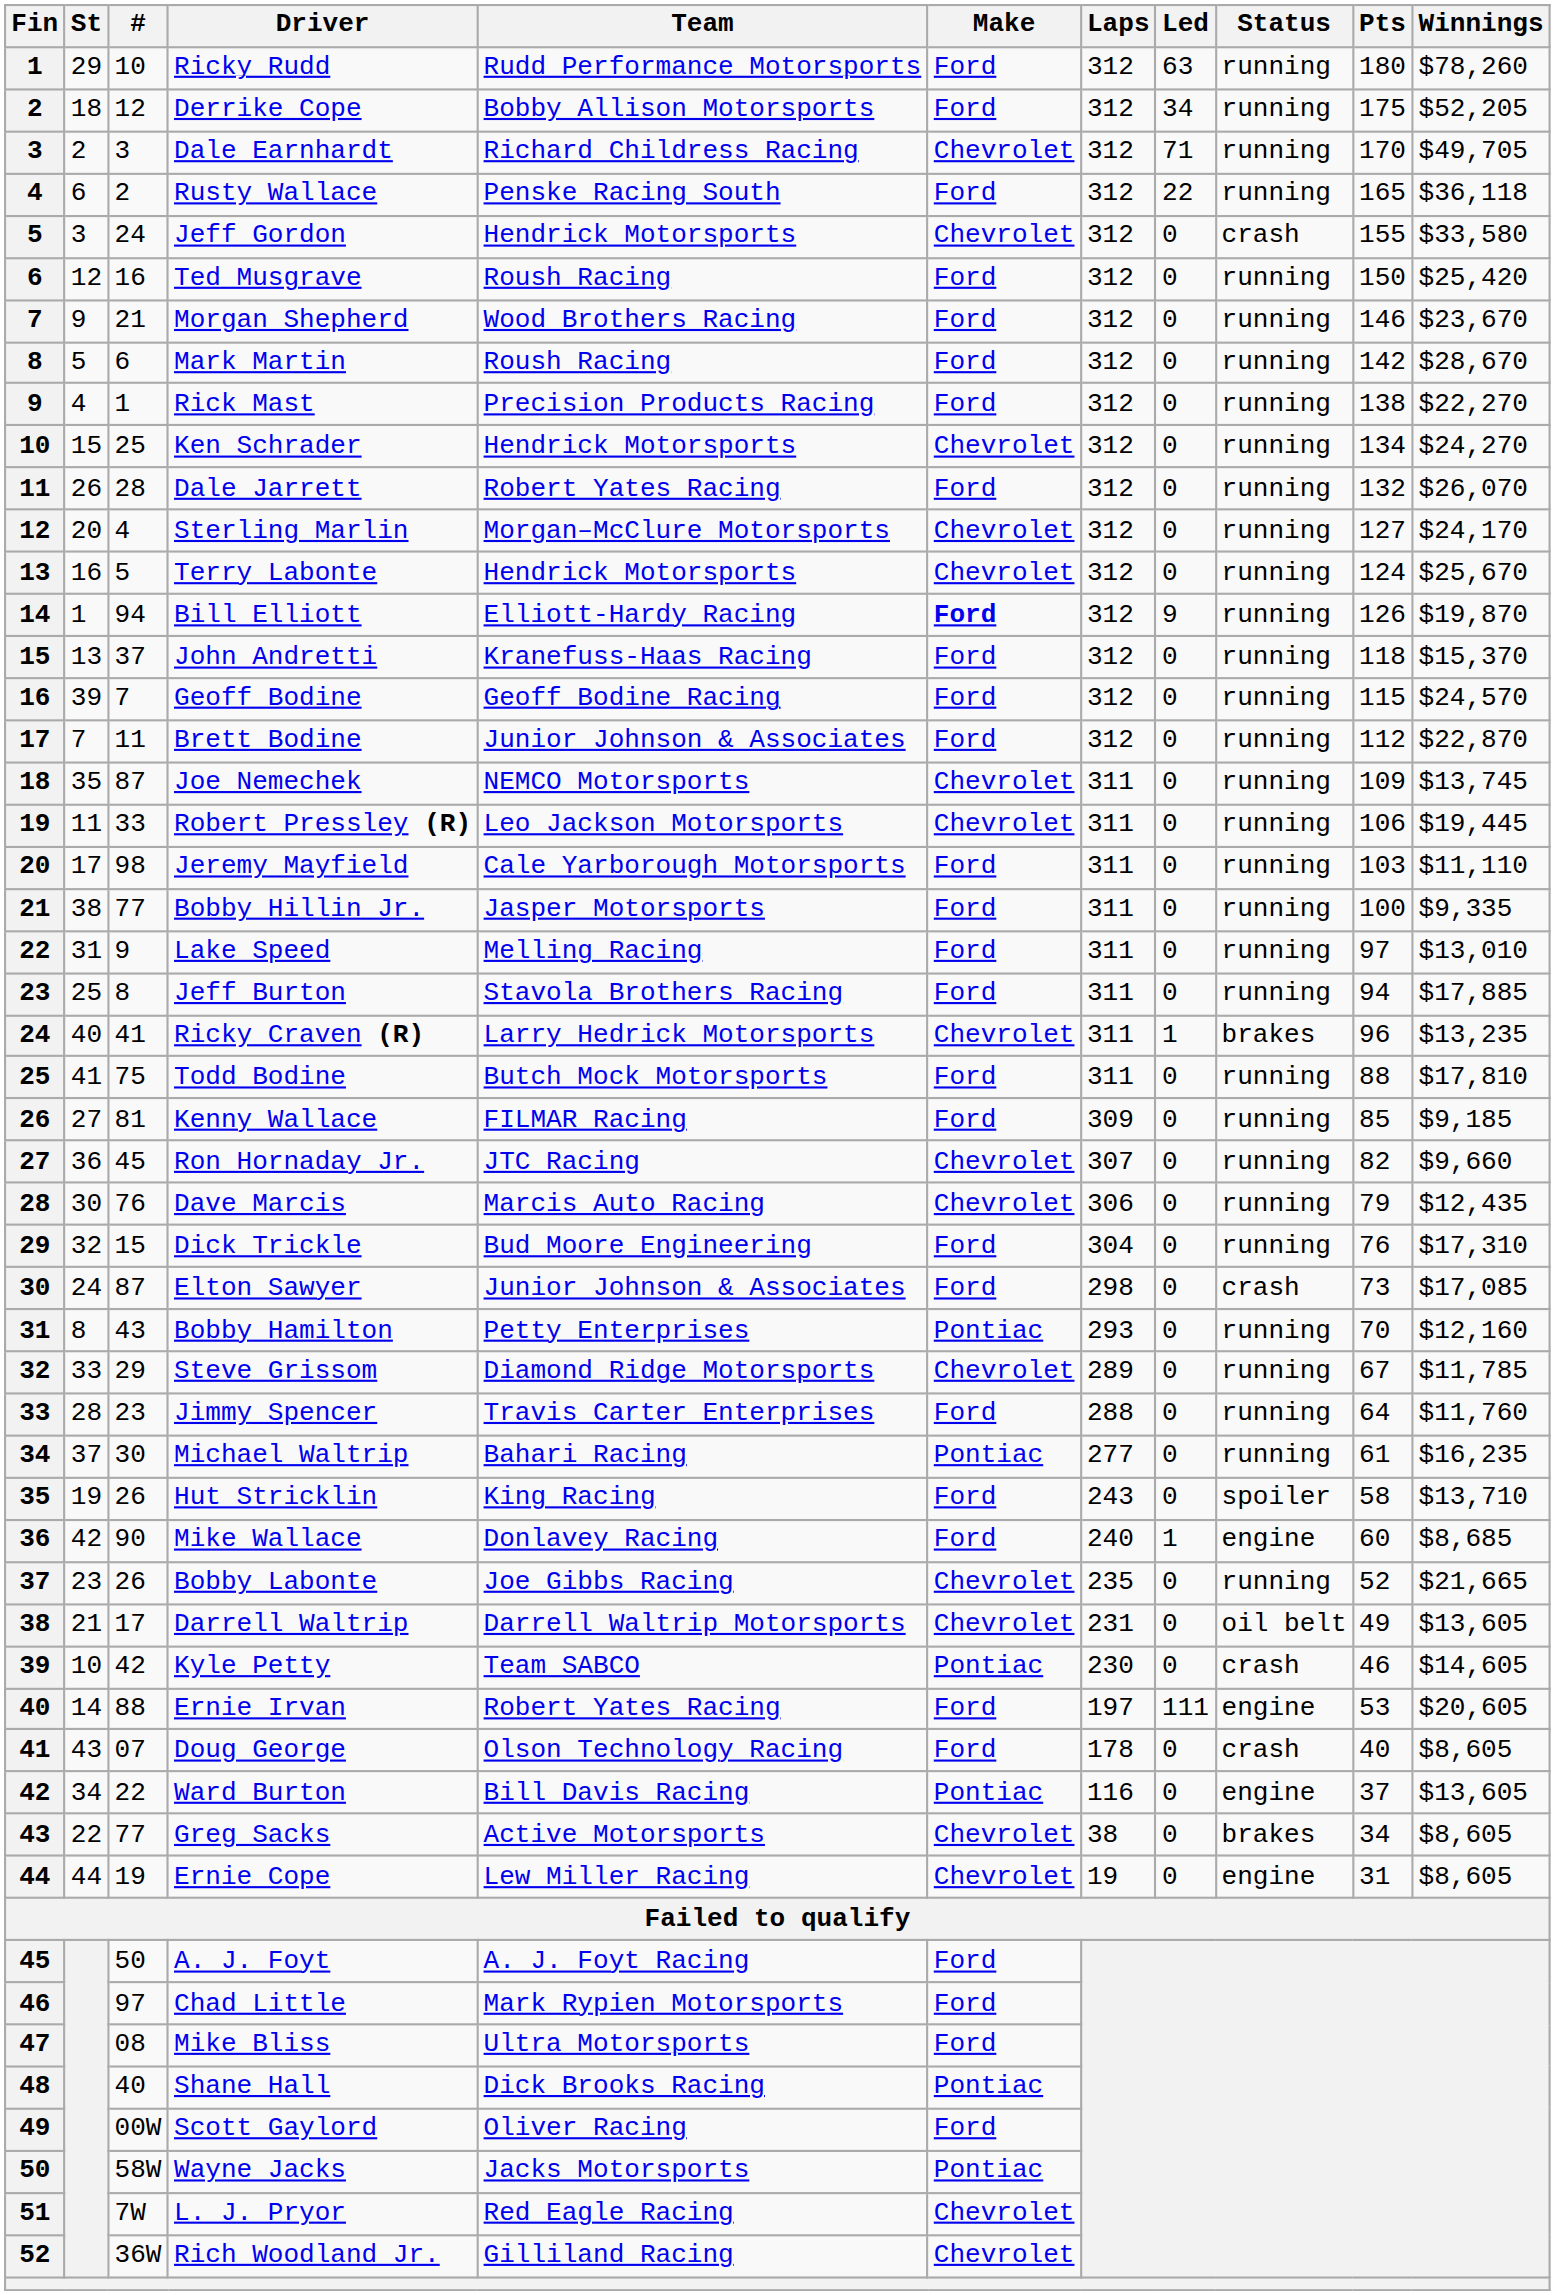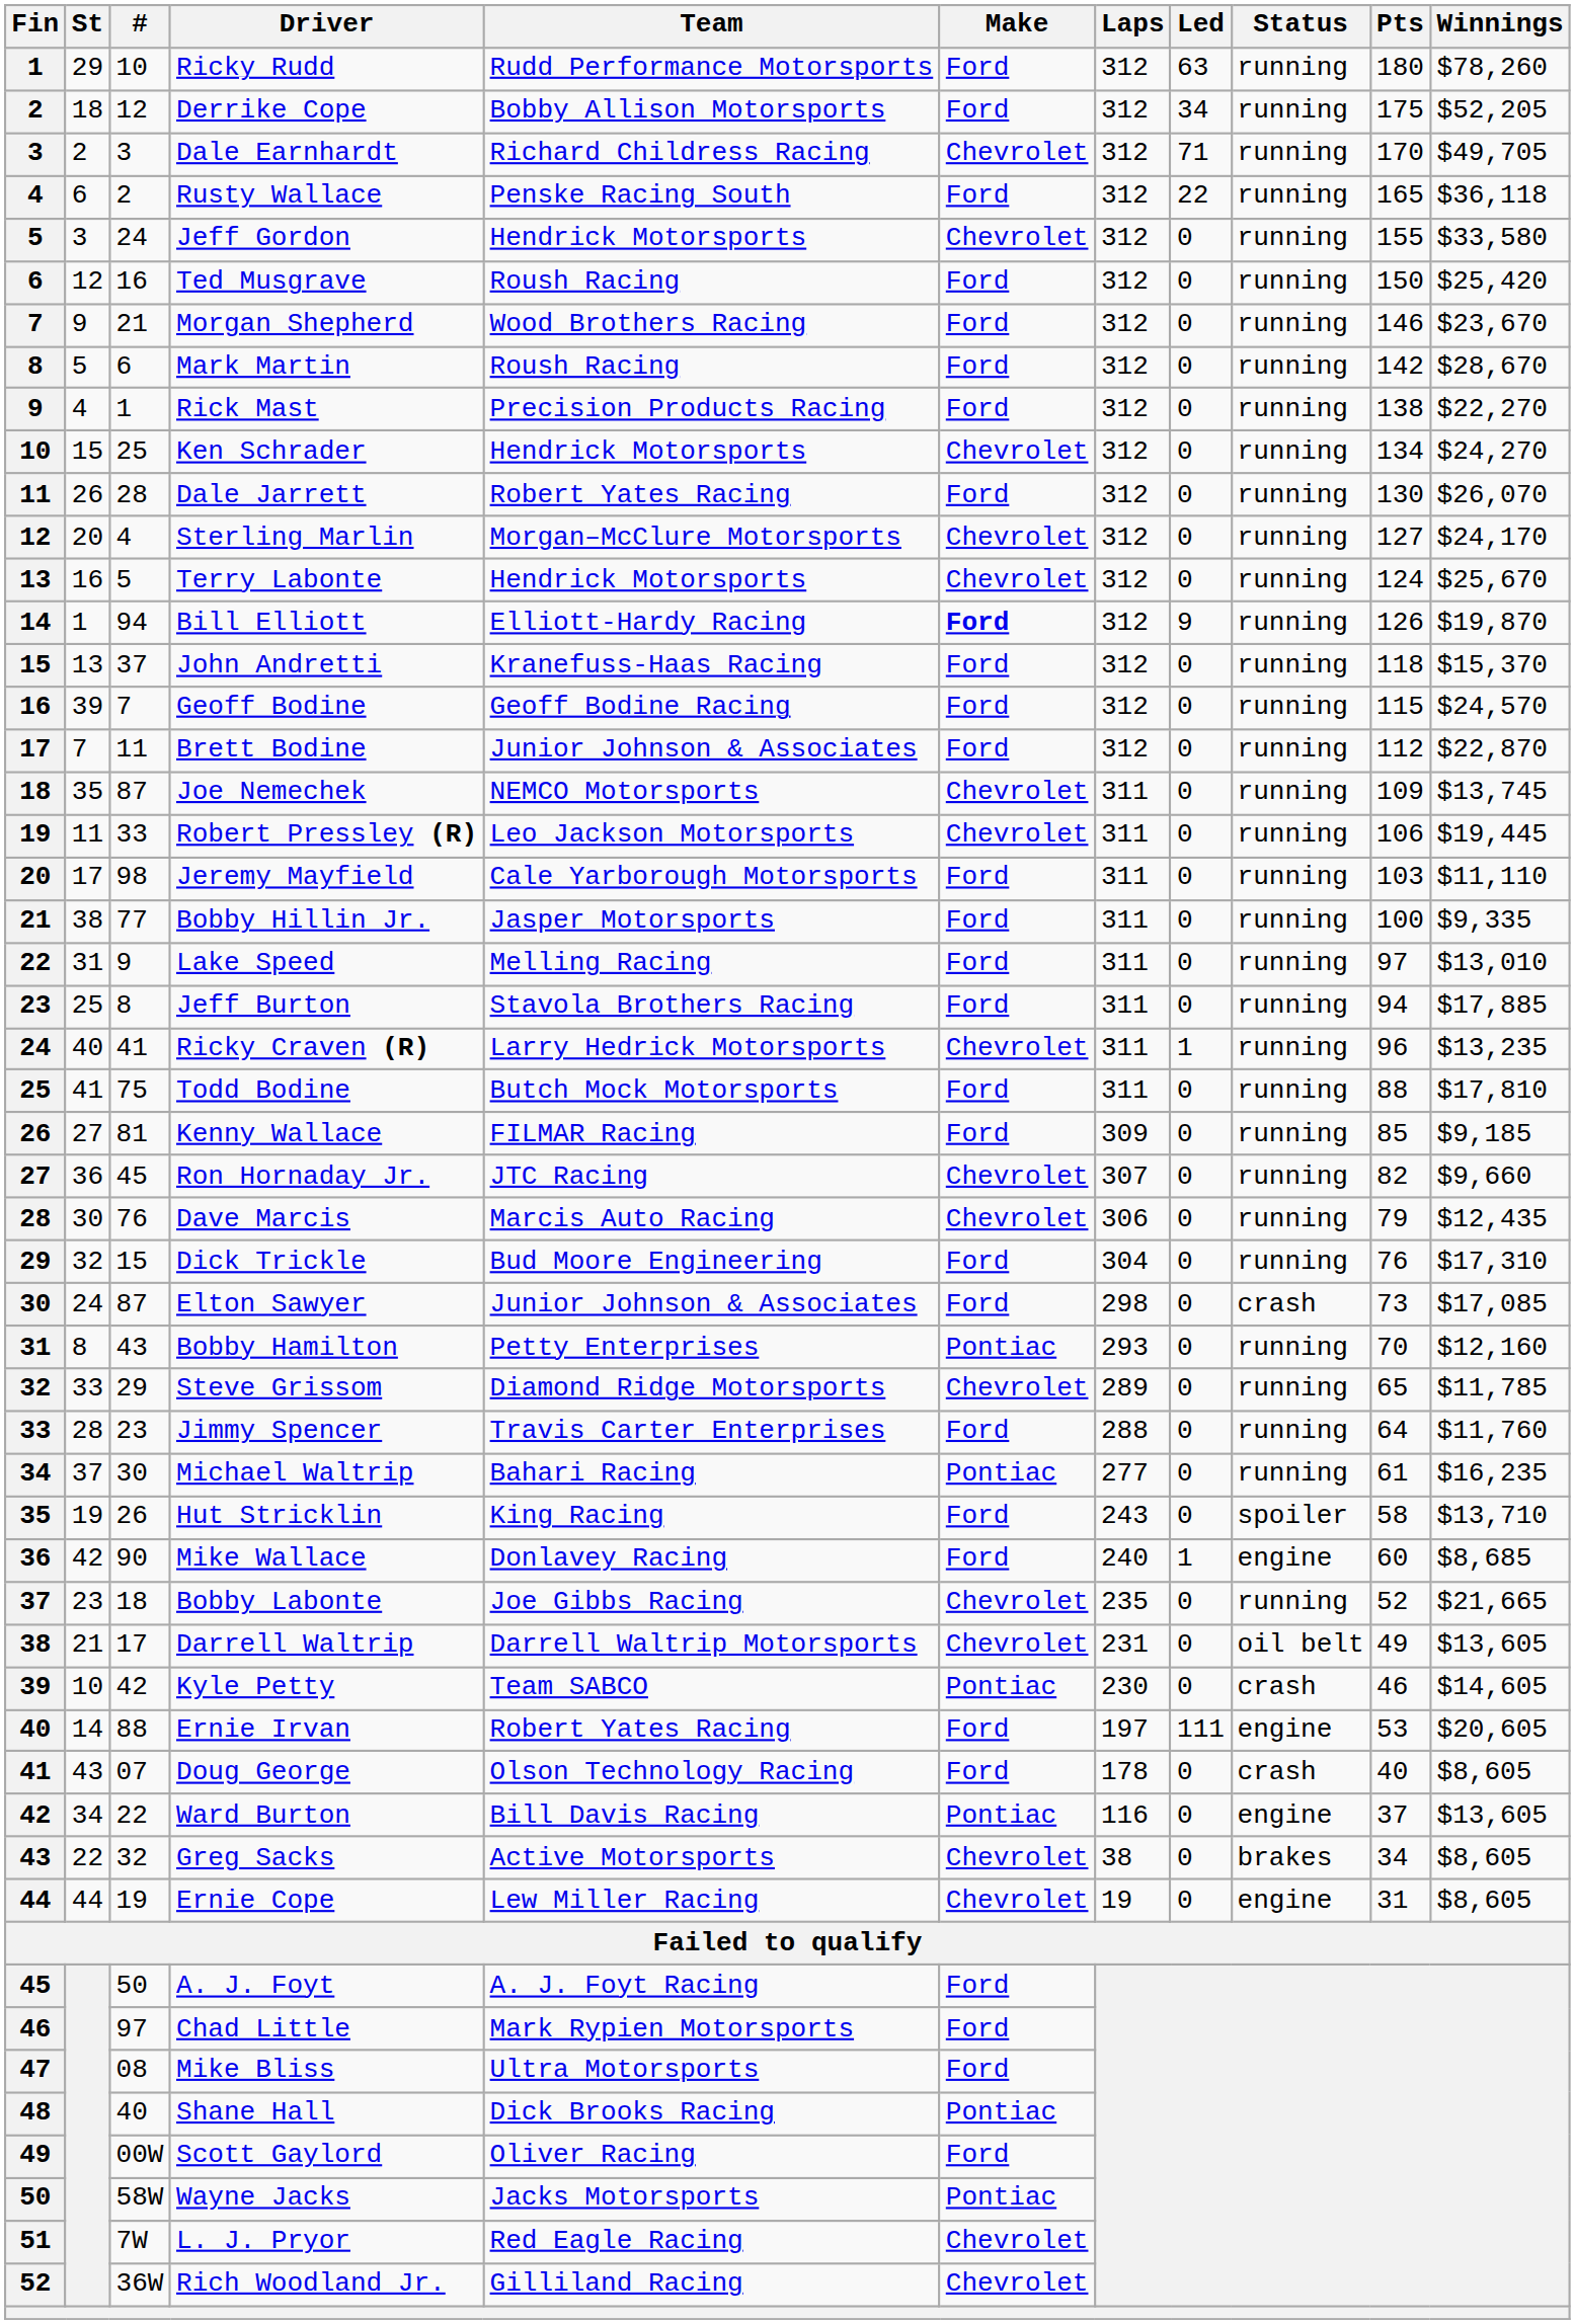Jeff Gordon | Status: crash -> running
Dale Jarrett | Pts: 132 -> 130
Ricky Craven (R) | Status: brakes -> running
Steve Grissom | Pts: 67 -> 65
Bobby Labonte | #: 26 -> 18
Greg Sacks | #: 77 -> 32
